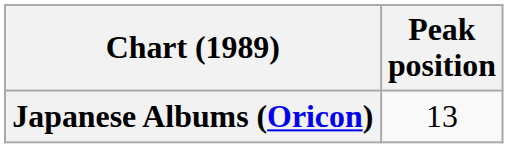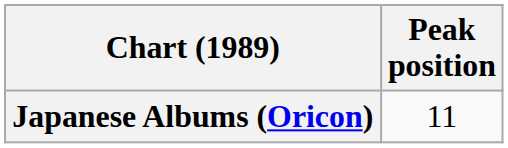Japanese Albums (Oricon) | Peak position: 13 -> 11
